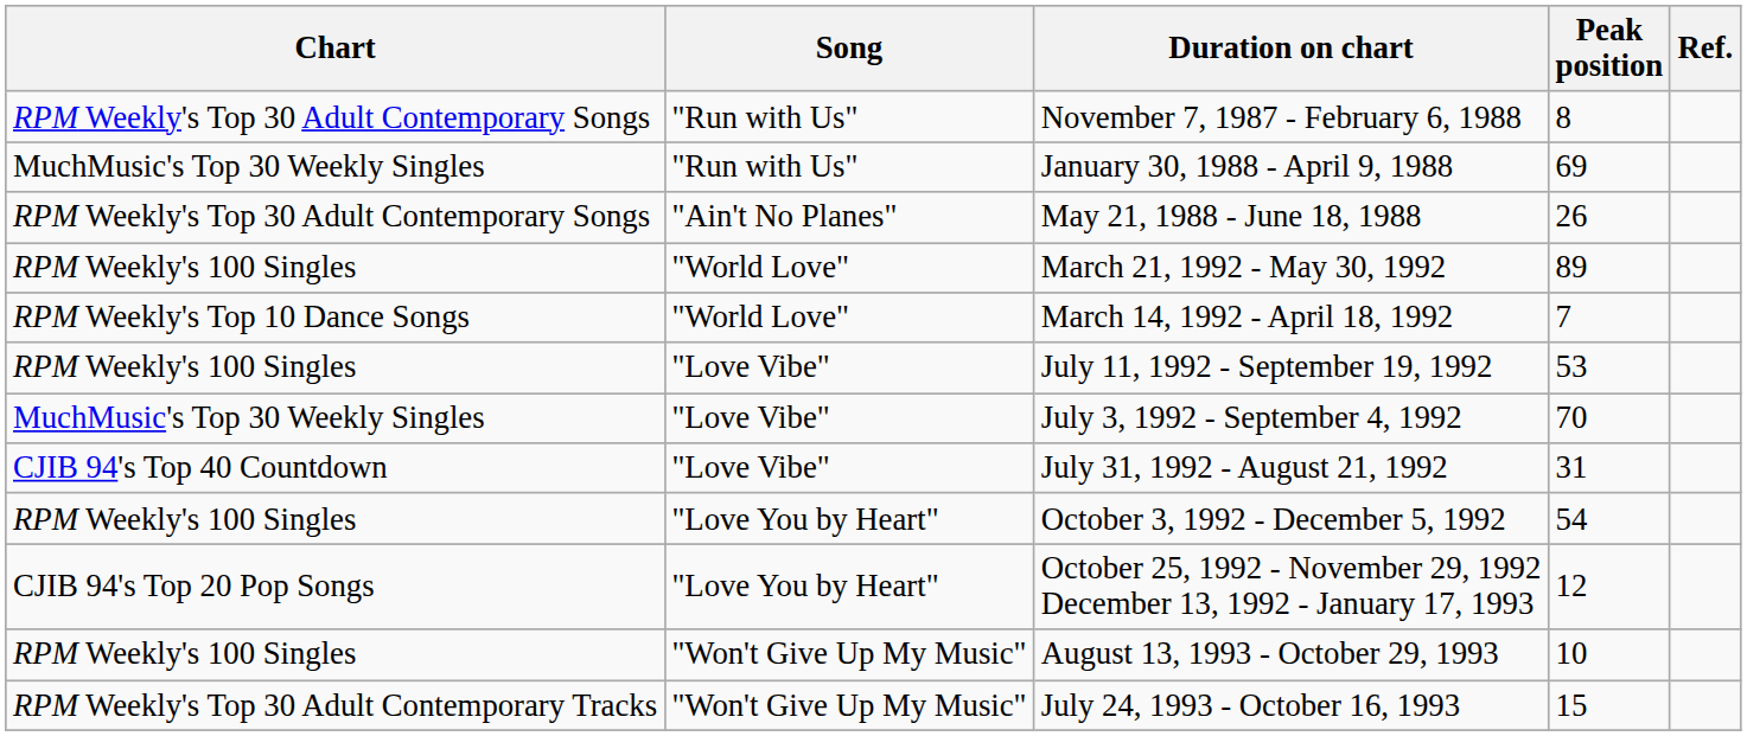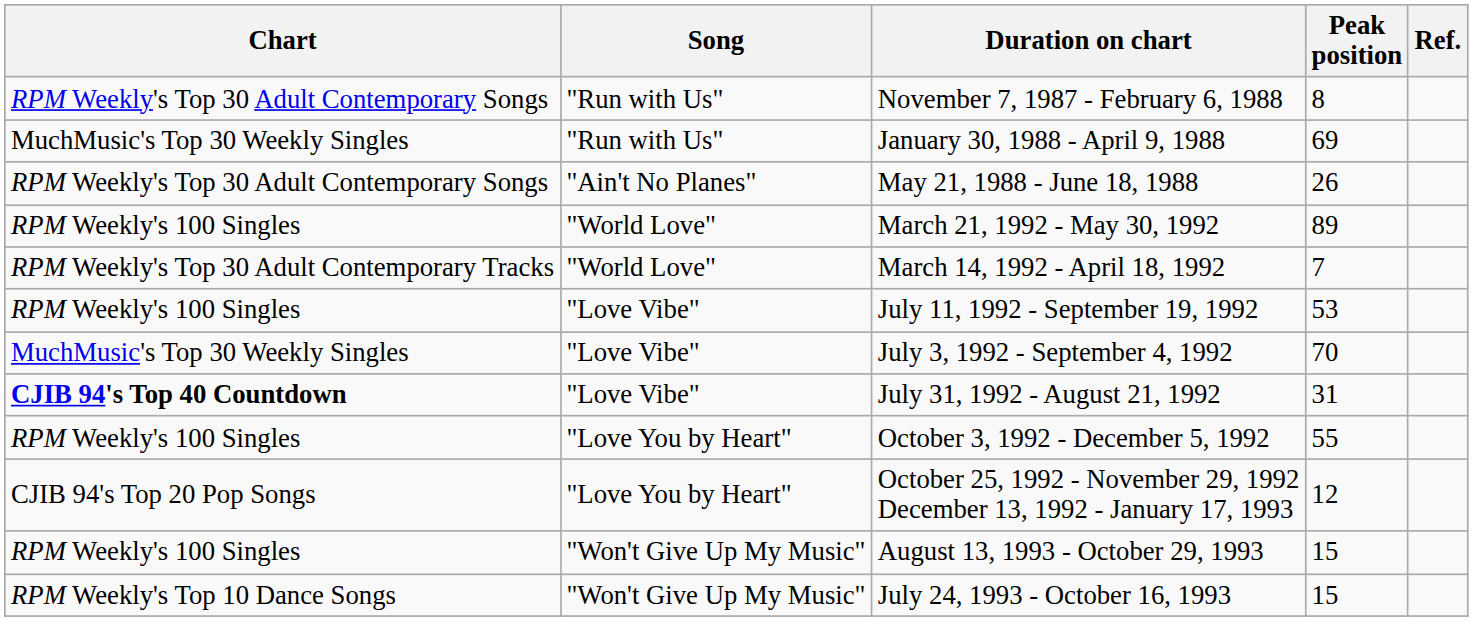March 14, 1992 - April 18, 1992 | Chart: RPM Weekly's Top 10 Dance Songs -> RPM Weekly's Top 30 Adult Contemporary Tracks
July 31, 1992 - August 21, 1992 | Chart: normal -> bold
October 3, 1992 - December 5, 1992 | Peak position: 54 -> 55
August 13, 1993 - October 29, 1993 | Peak position: 10 -> 15
July 24, 1993 - October 16, 1993 | Chart: RPM Weekly's Top 30 Adult Contemporary Tracks -> RPM Weekly's Top 10 Dance Songs
